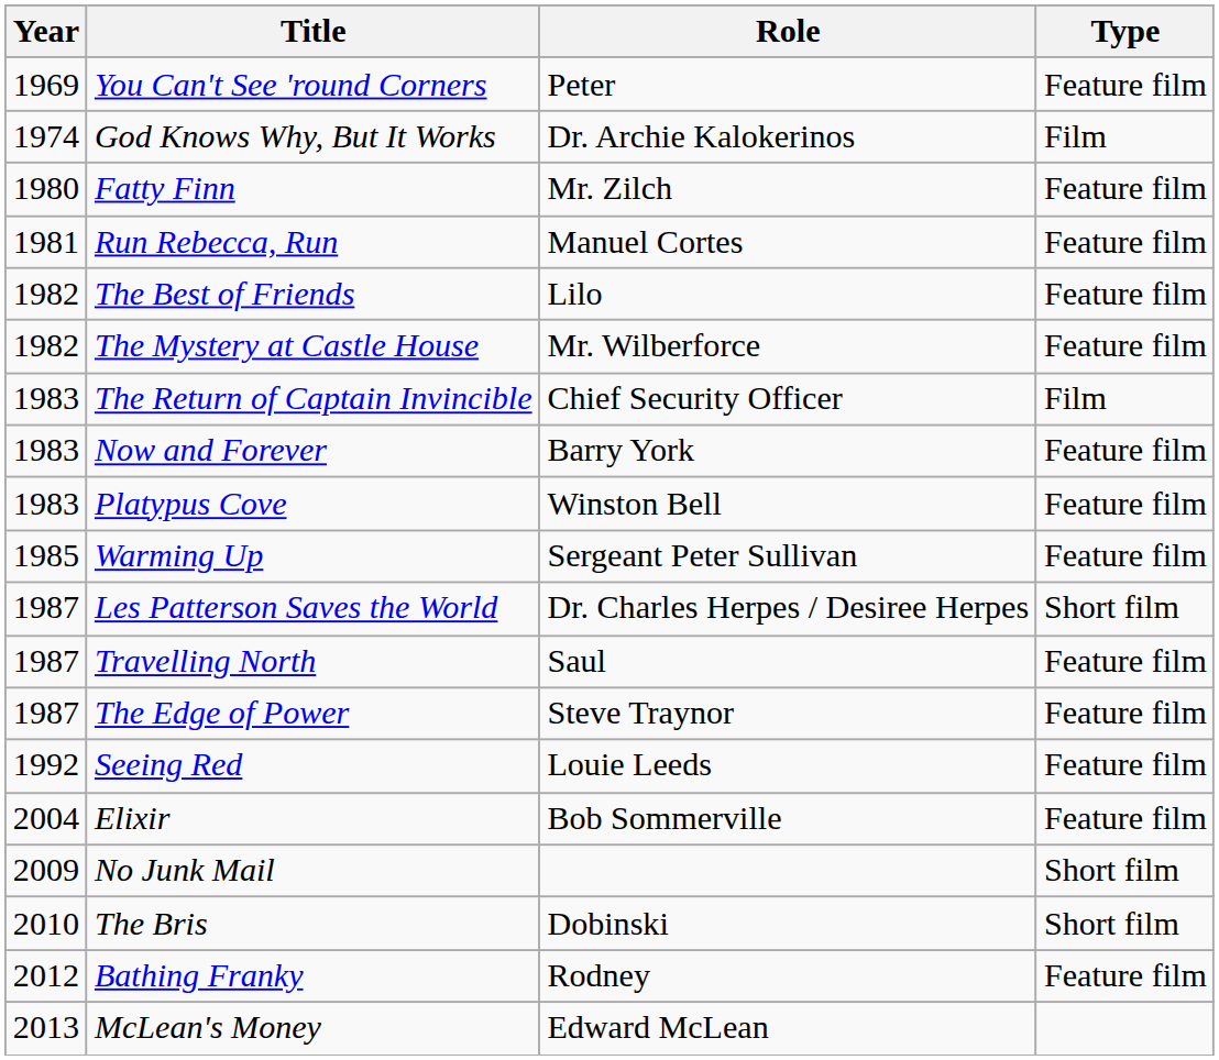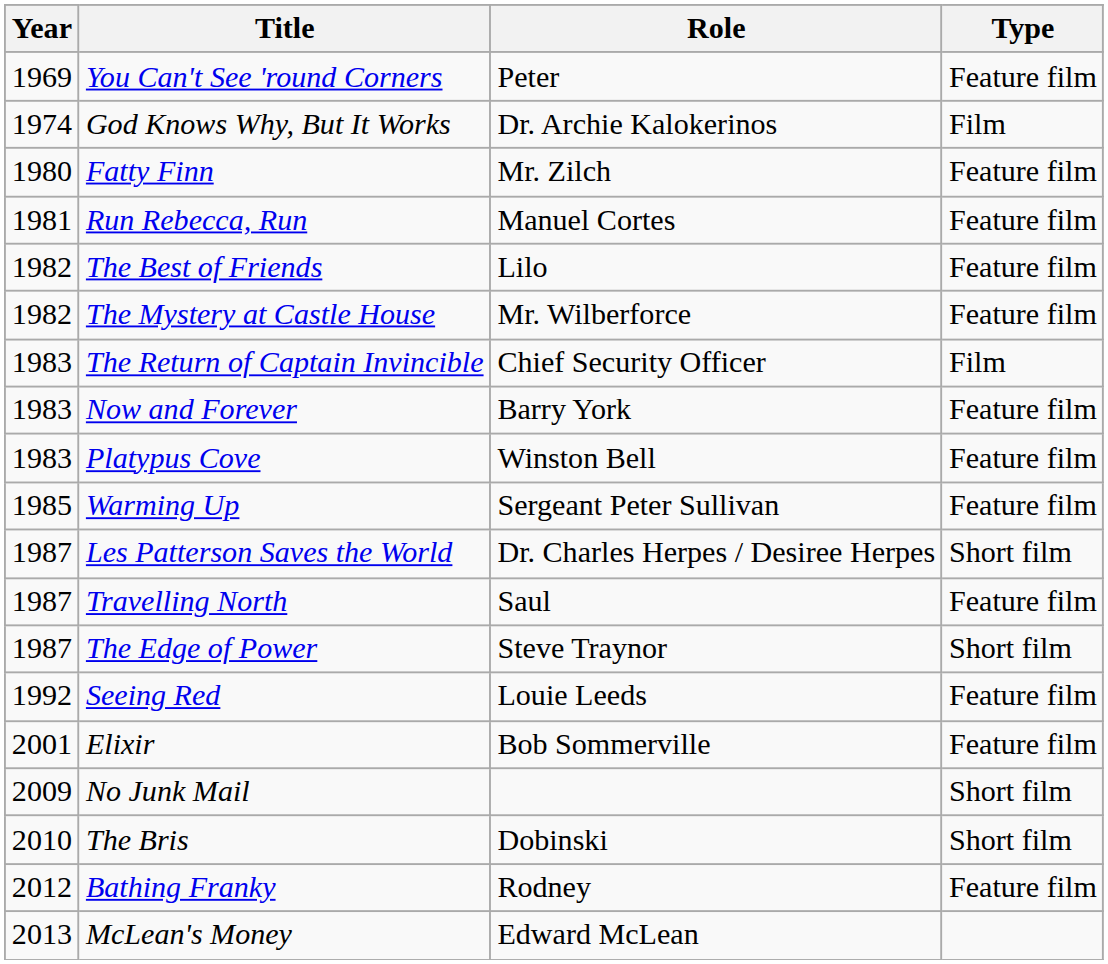The Edge of Power | Type: Feature film -> Short film
Elixir | Year: 2004 -> 2001
